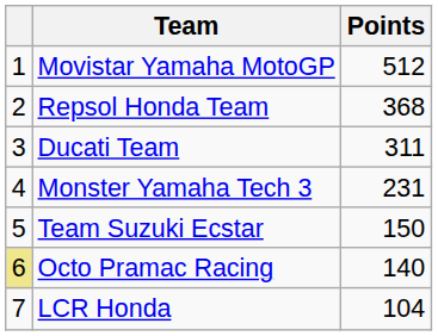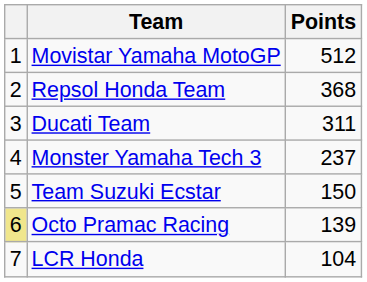Monster Yamaha Tech 3 | Points: 231 -> 237
Octo Pramac Racing | Points: 140 -> 139
